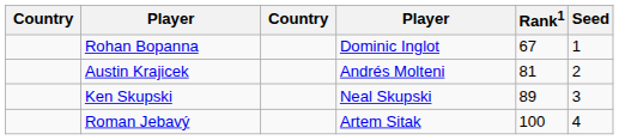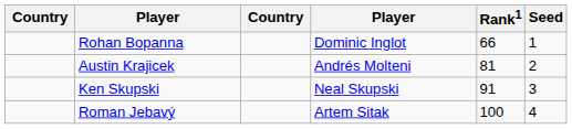Rohan Bopanna | Rank1: 67 -> 66
Ken Skupski | Rank1: 89 -> 91
